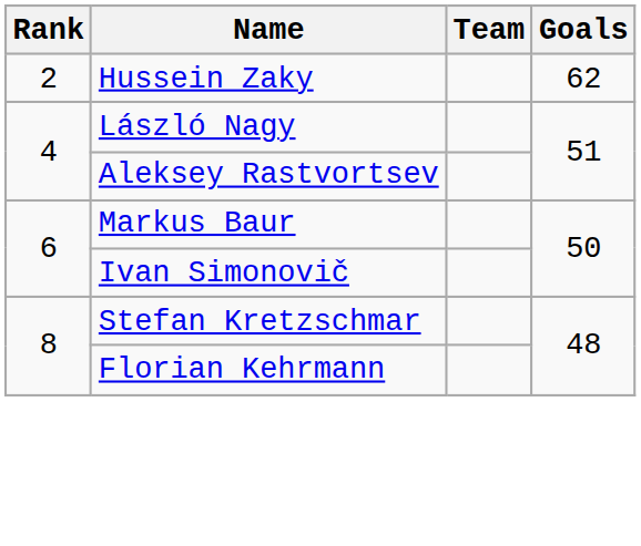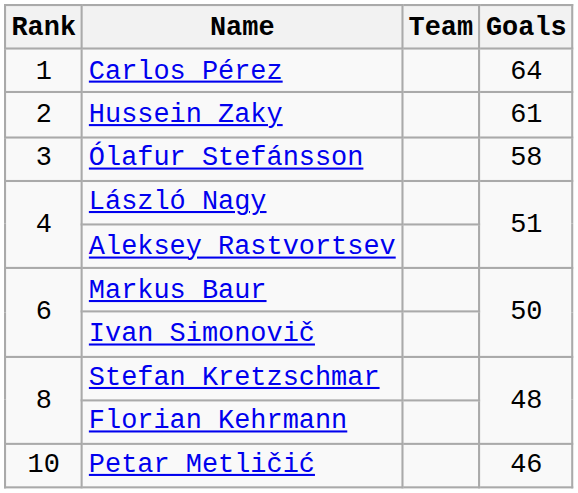+ row: 1 | Carlos Pérez | 64
Hussein Zaky | Goals: 62 -> 61
+ row: 3 | Ólafur Stefánsson | 58
+ row: 10 | Petar Metličić | 46
